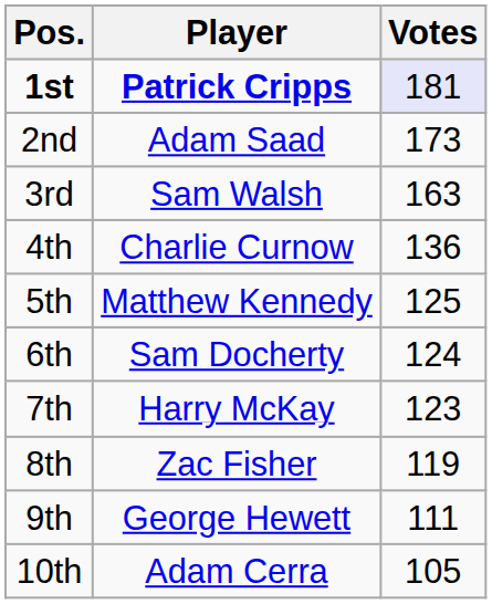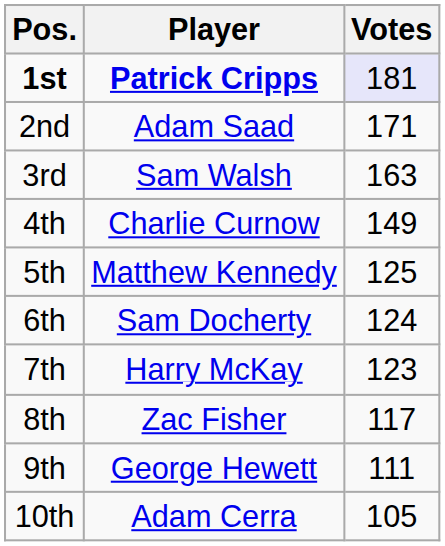2nd | Votes: 173 -> 171
4th | Votes: 136 -> 149
8th | Votes: 119 -> 117
